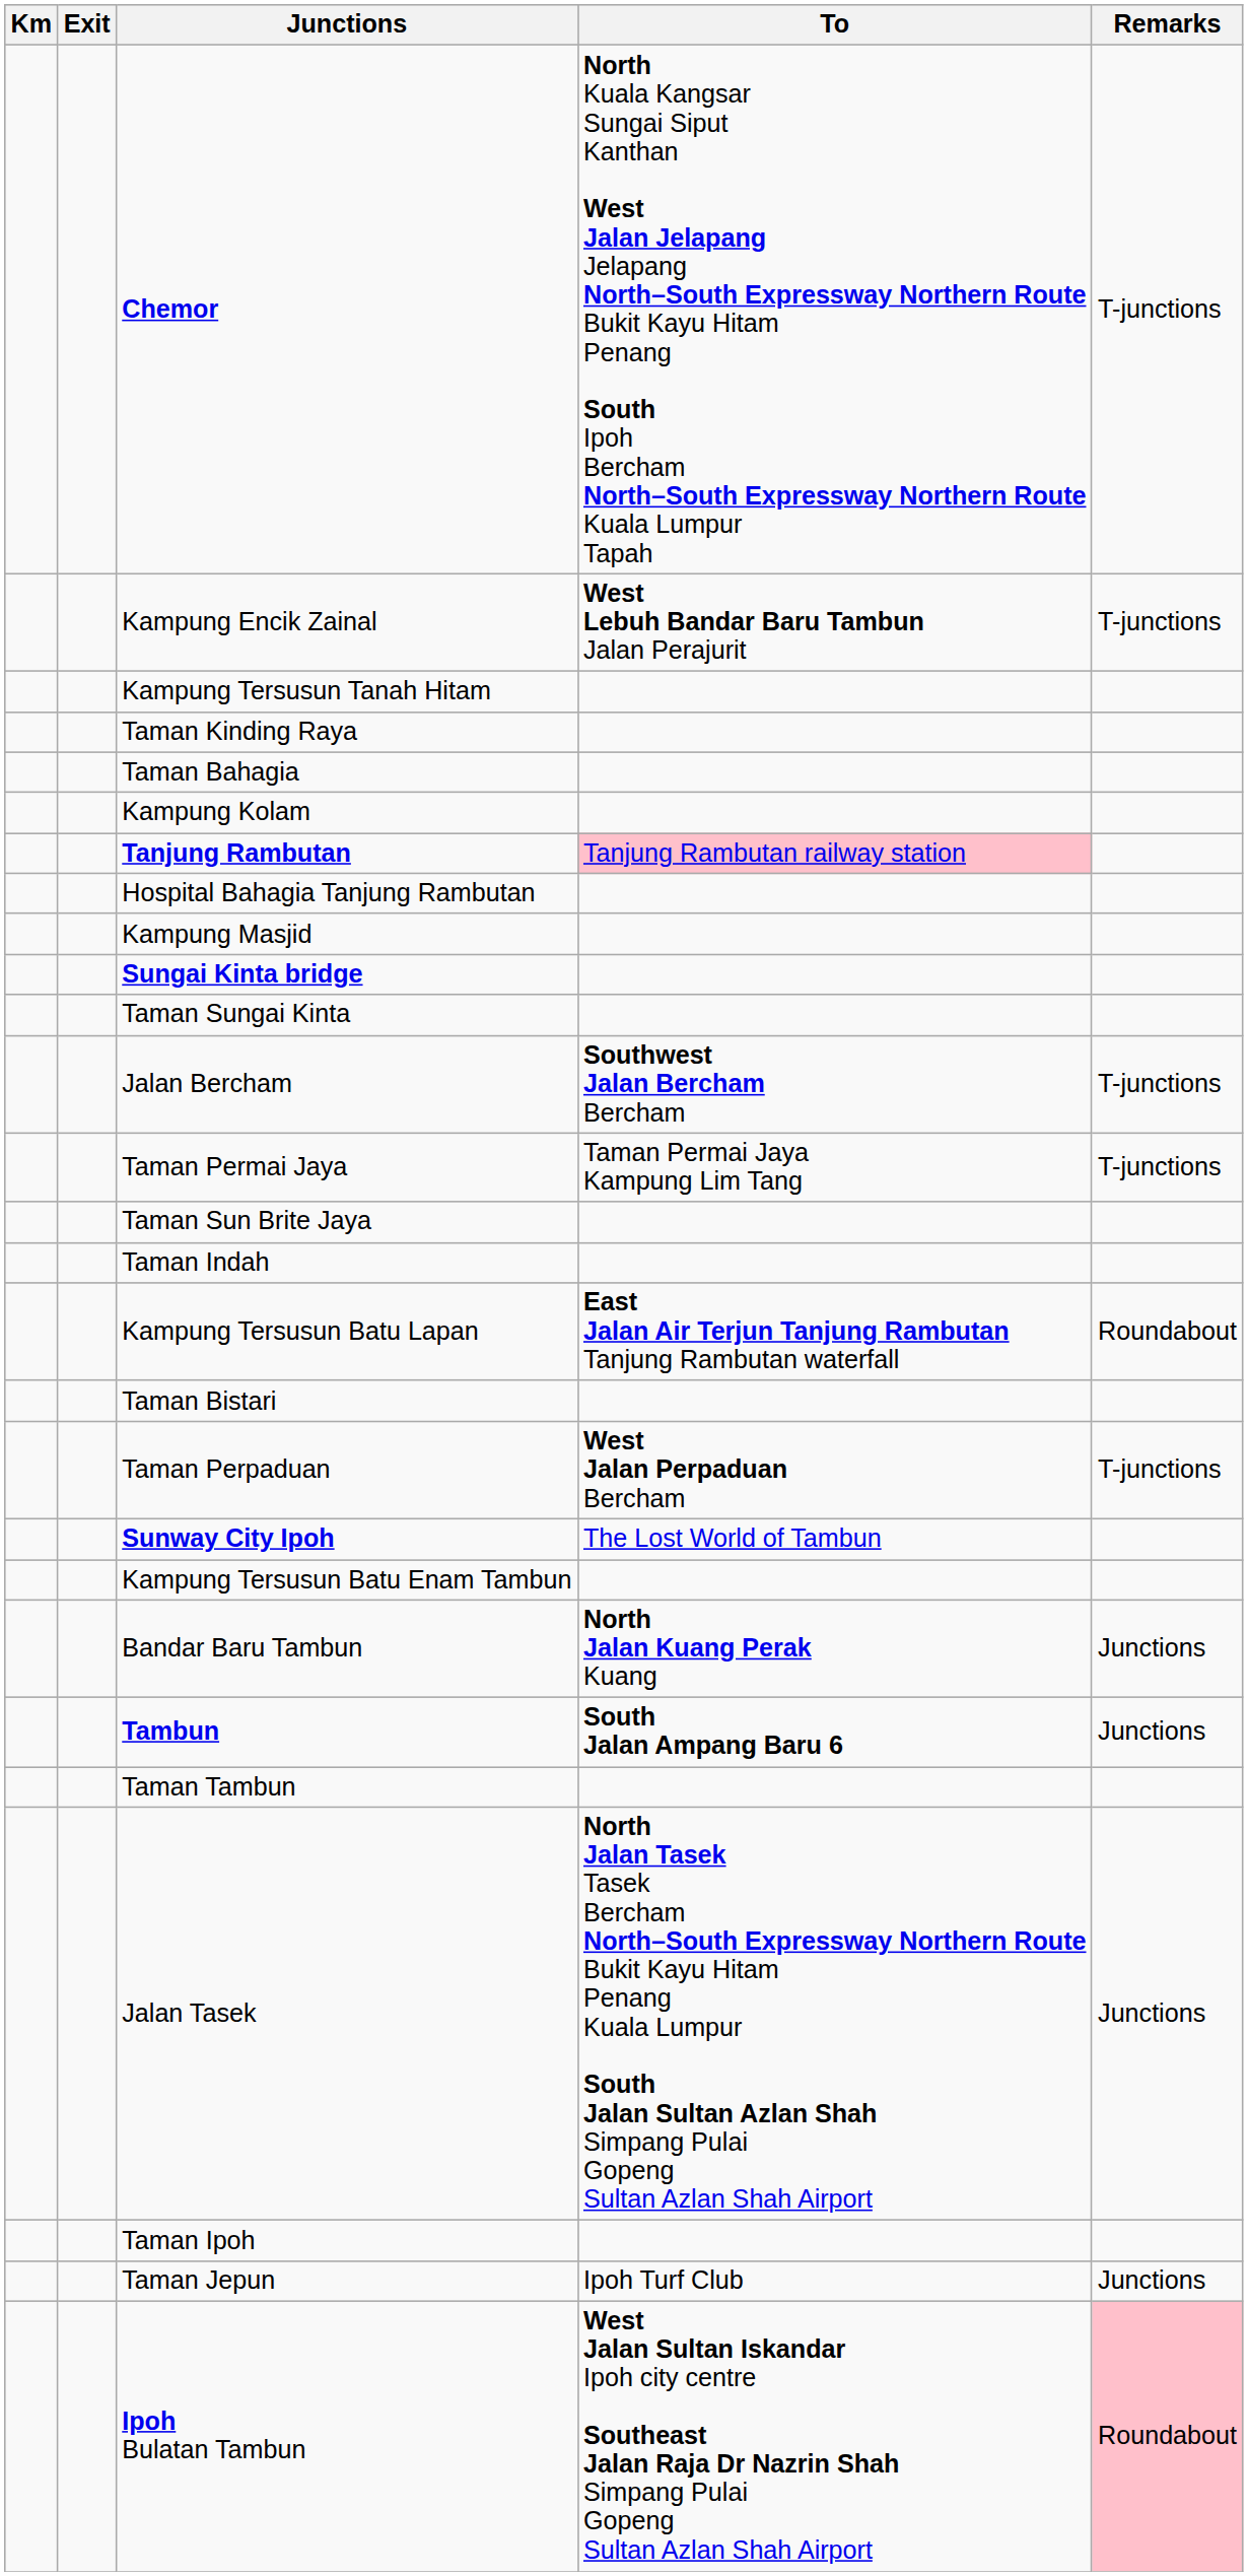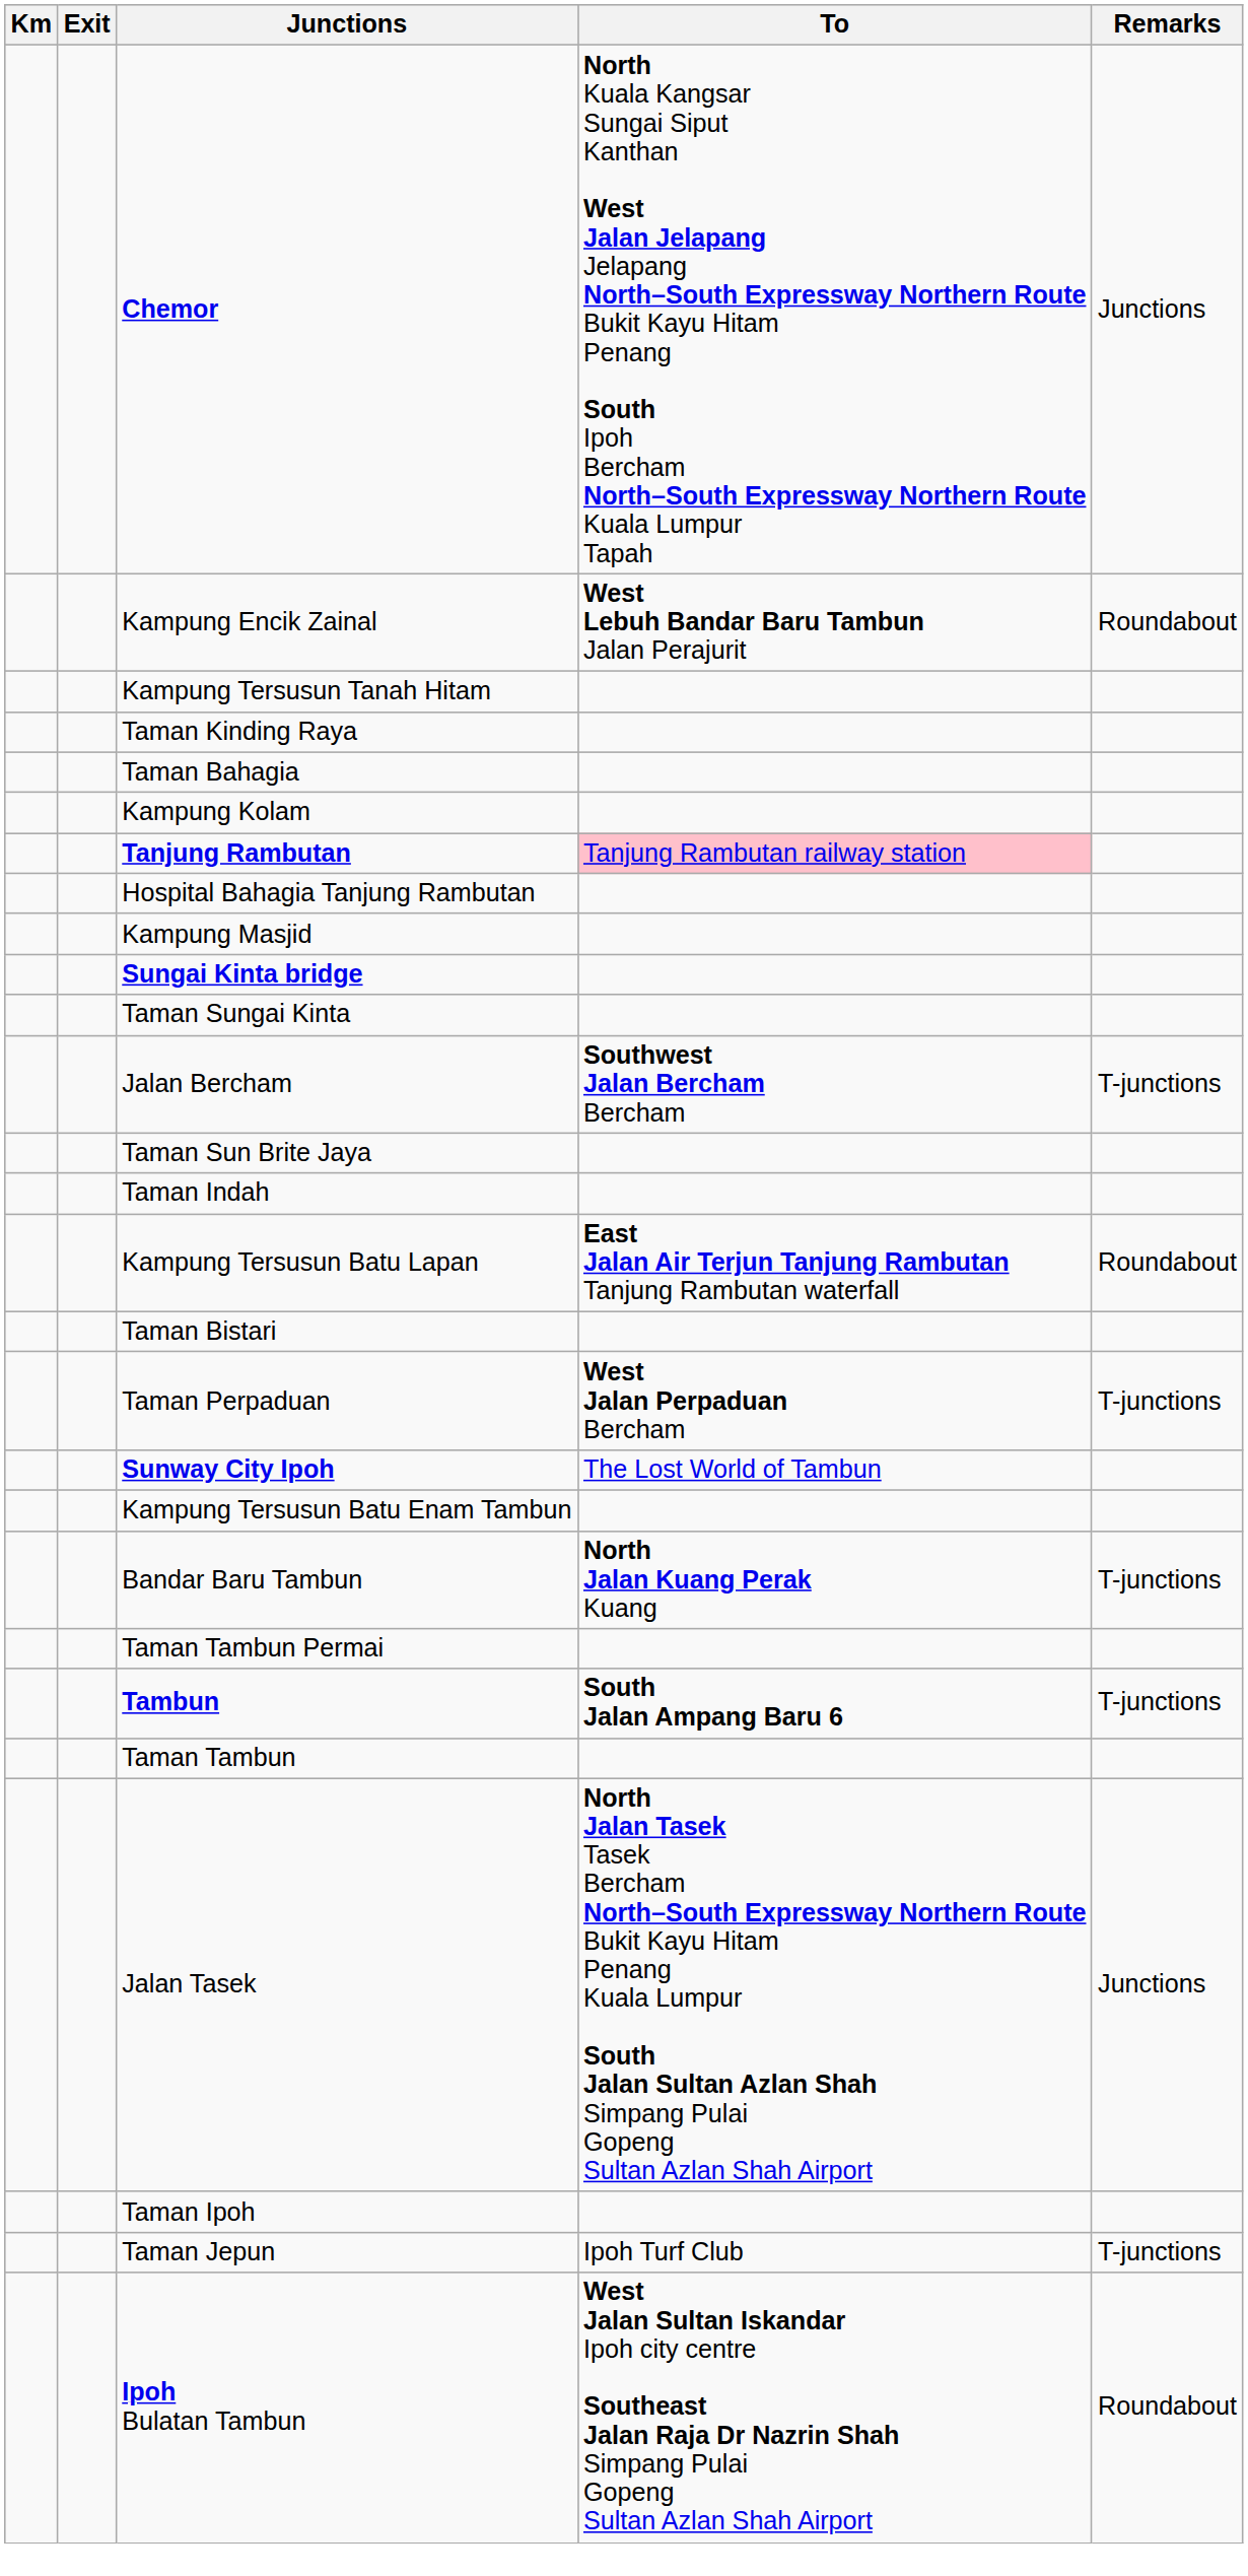Chemor | Remarks: T-junctions -> Junctions
Kampung Encik Zainal | Remarks: T-junctions -> Roundabout
- row: Taman Permai Jaya | Taman Permai Jaya Kampung Lim Tang | T-junctions
Bandar Baru Tambun | Remarks: Junctions -> T-junctions
+ row: Taman Tambun Permai
Tambun | Remarks: Junctions -> T-junctions
Taman Jepun | Remarks: Junctions -> T-junctions
Ipoh Bulatan Tambun | Remarks: pink background -> no background
